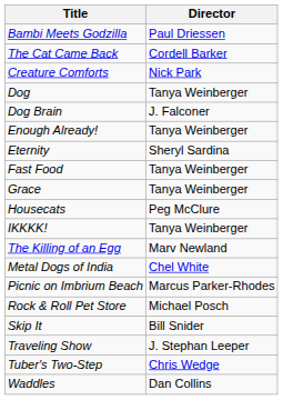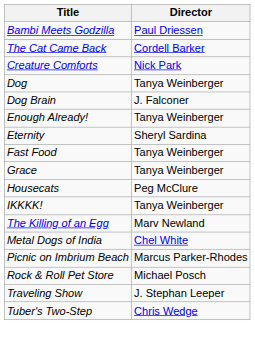- row: Skip It | Bill Snider
- row: Waddles | Dan Collins
